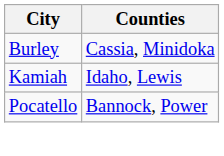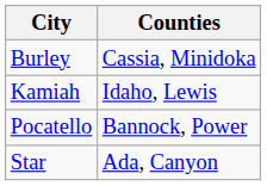+ row: Star | Ada, Canyon
